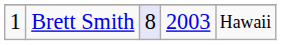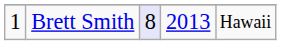Brett Smith | column 4: 2003 -> 2013
